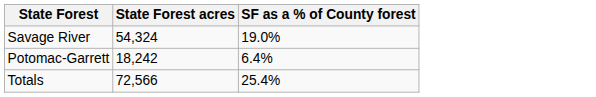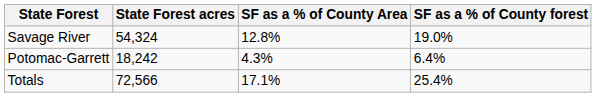+ column: SF as a % of County Area | 12.8% | 4.3% | 17.1%
